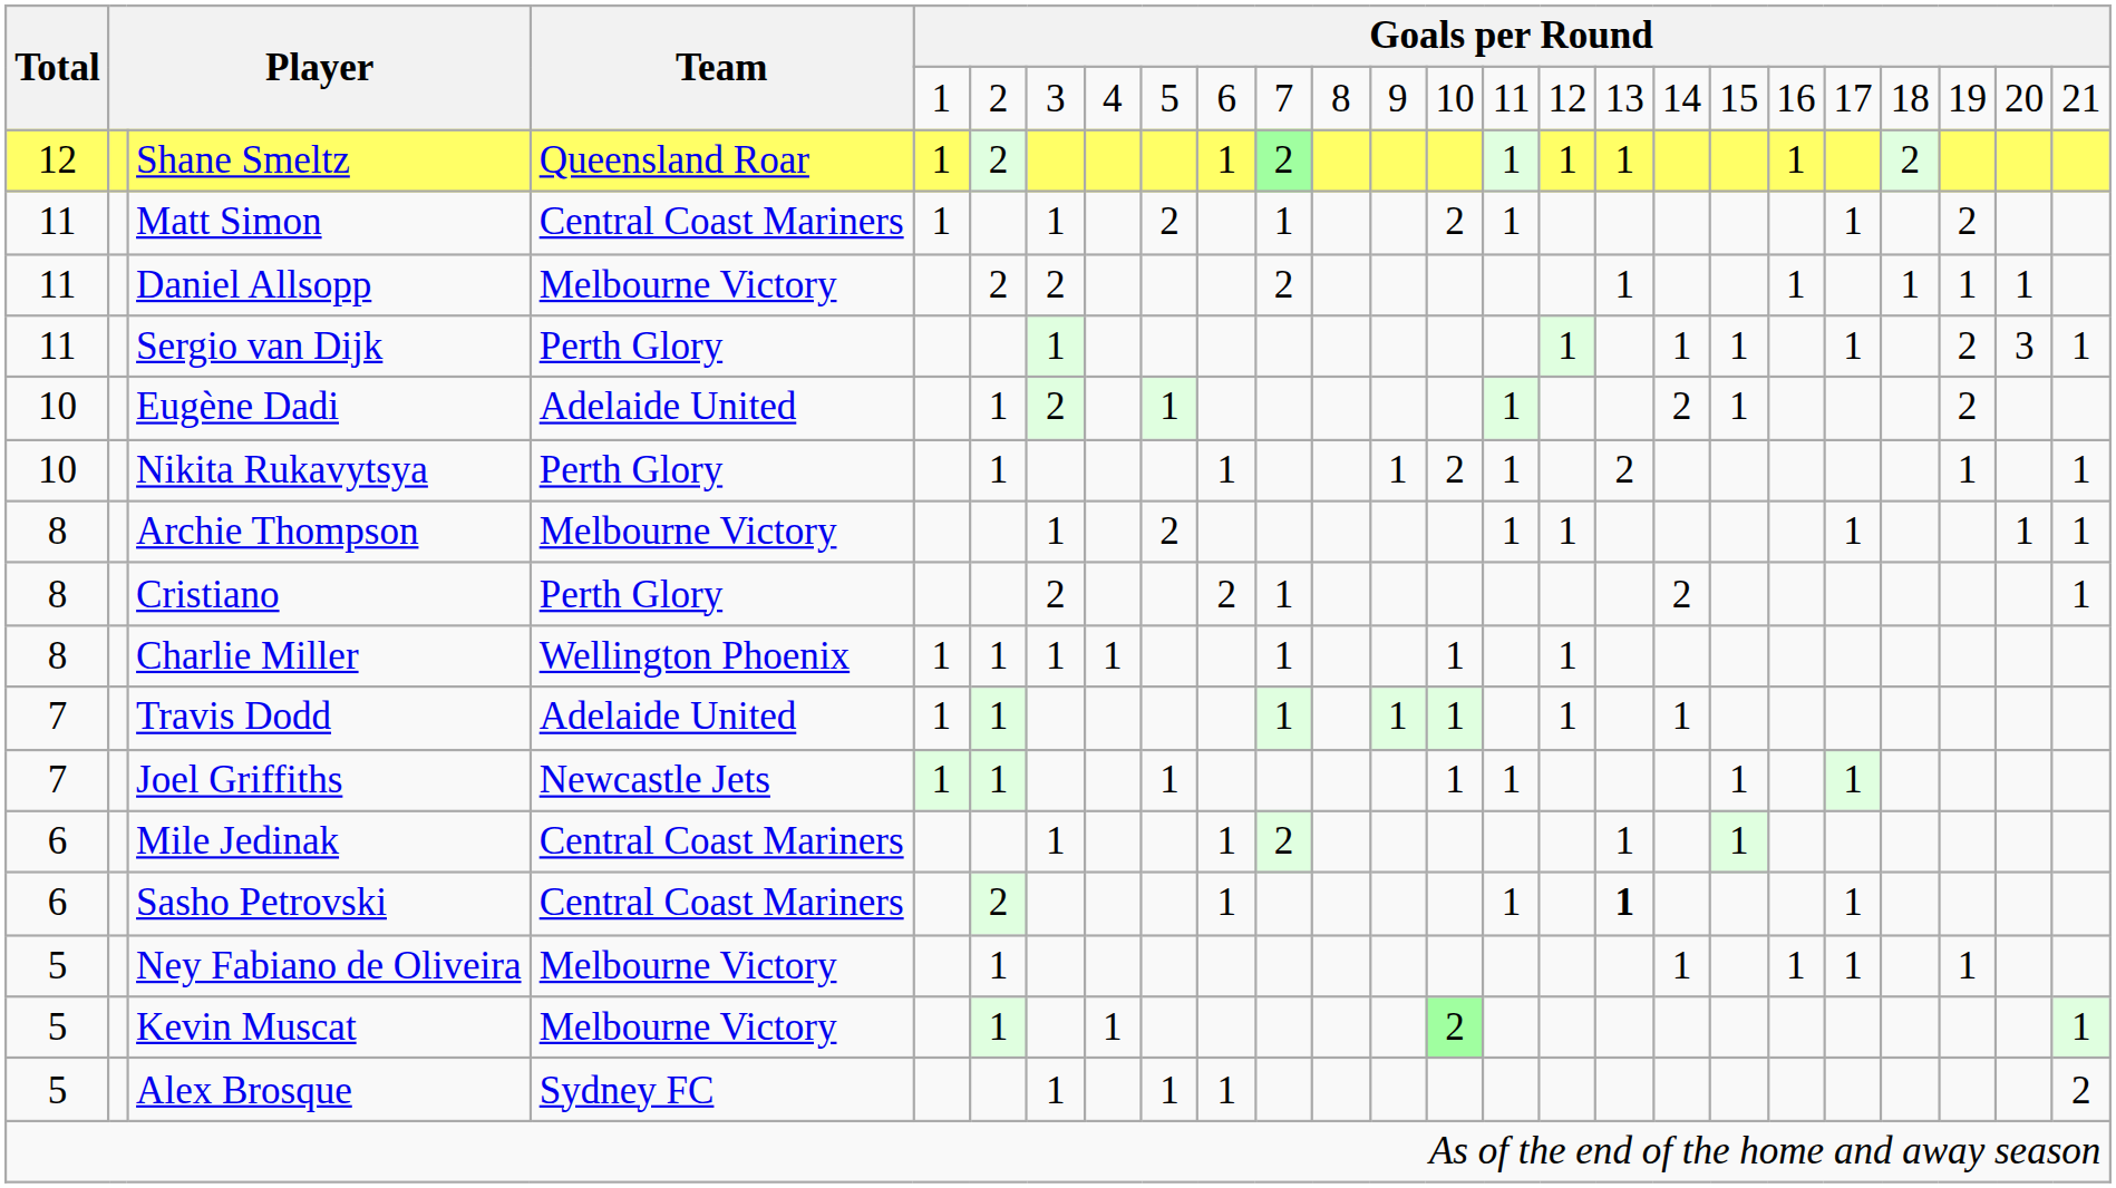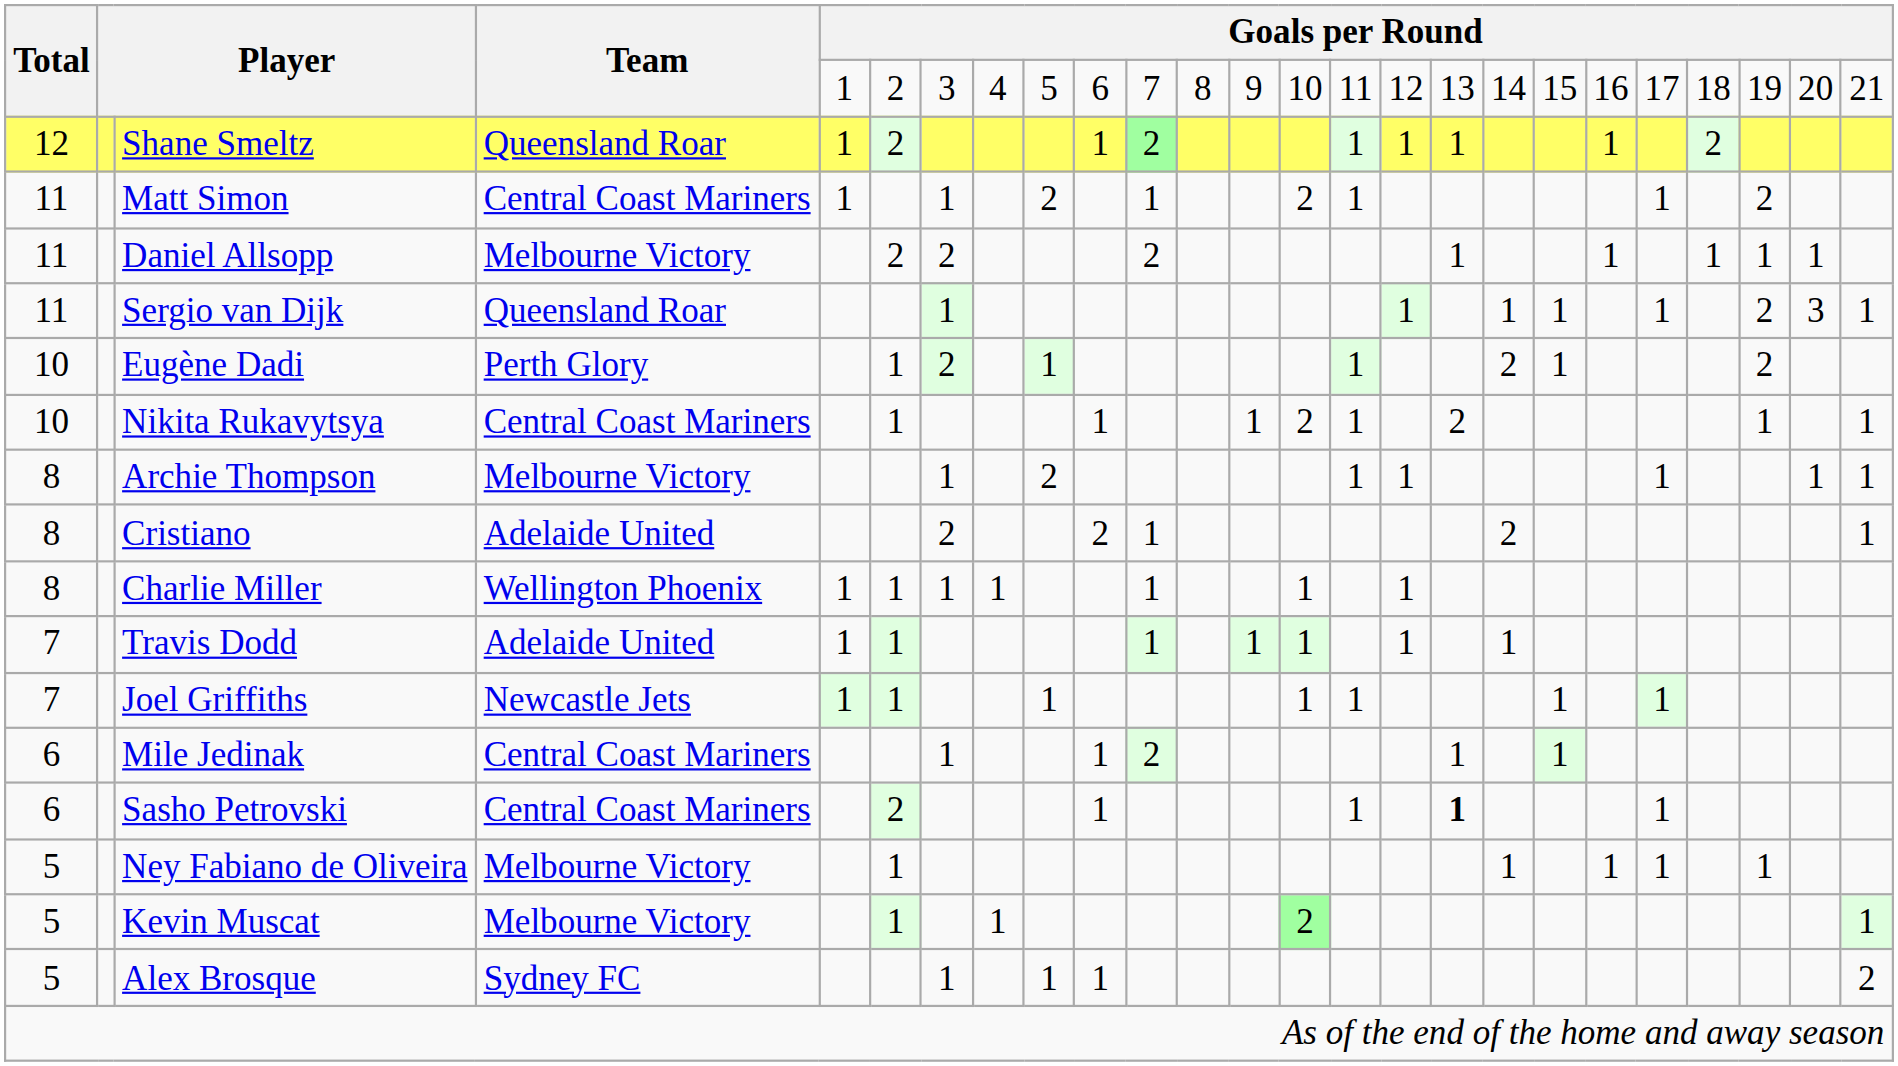Sergio van Dijk | Team: Perth Glory -> Queensland Roar
Eugène Dadi | Team: Adelaide United -> Perth Glory
Nikita Rukavytsya | Team: Perth Glory -> Central Coast Mariners
Cristiano | Team: Perth Glory -> Adelaide United
